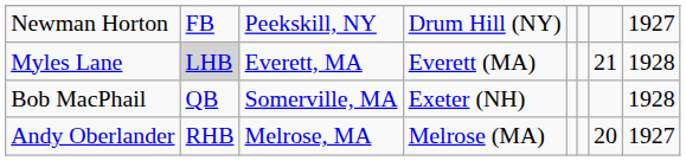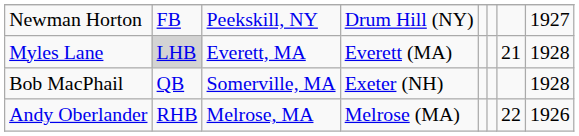Andy Oberlander | column 7: 20 -> 22
Andy Oberlander | column 8: 1927 -> 1926
